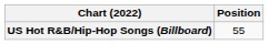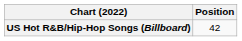US Hot R&B/Hip-Hop Songs (Billboard) | Position: 55 -> 42
